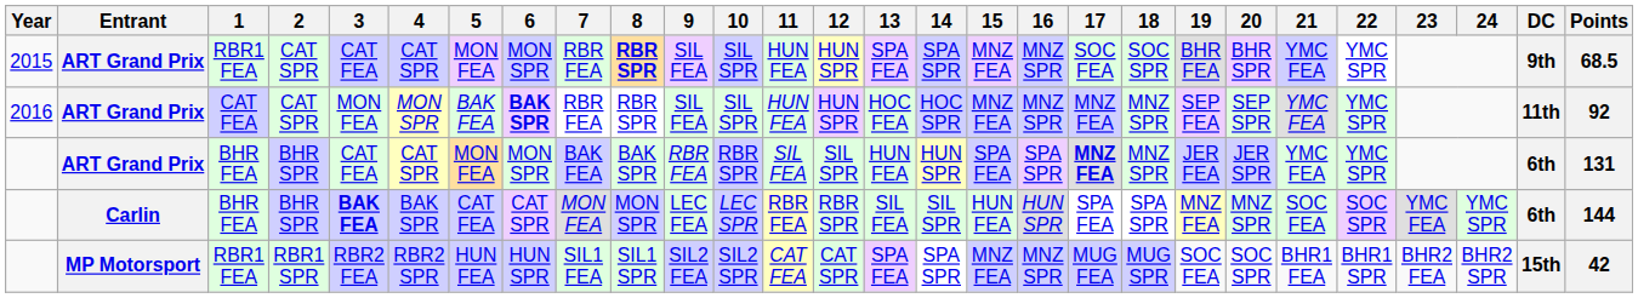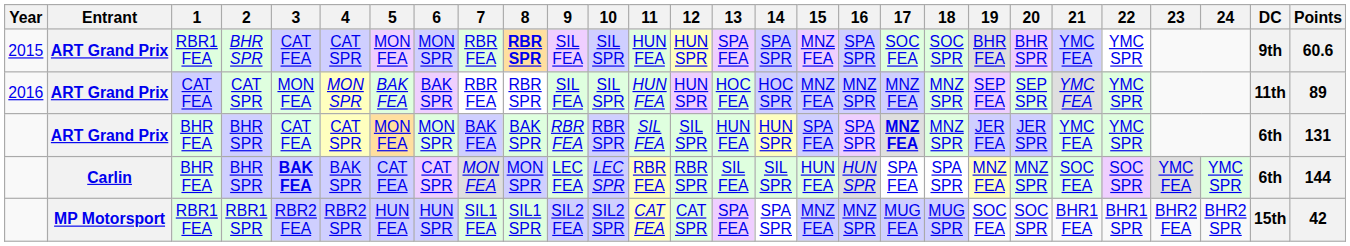2015 | 2: CAT SPR -> BHR SPR
2015 | 16: MNZ SPR -> SPA SPR
2015 | Points: 68.5 -> 60.6
2016 | 6: bold -> normal
2016 | Points: 92 -> 89
